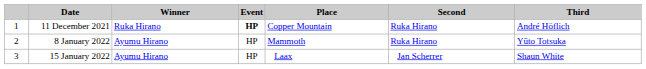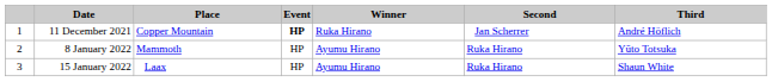columns swapped: Place <-> Winner
11 December 2021 | Second: Ruka Hirano -> Jan Scherrer
15 January 2022 | Second: Jan Scherrer -> Ruka Hirano
